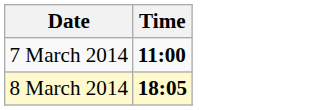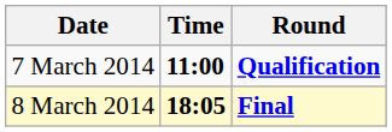+ column: Round | Qualification | Final
